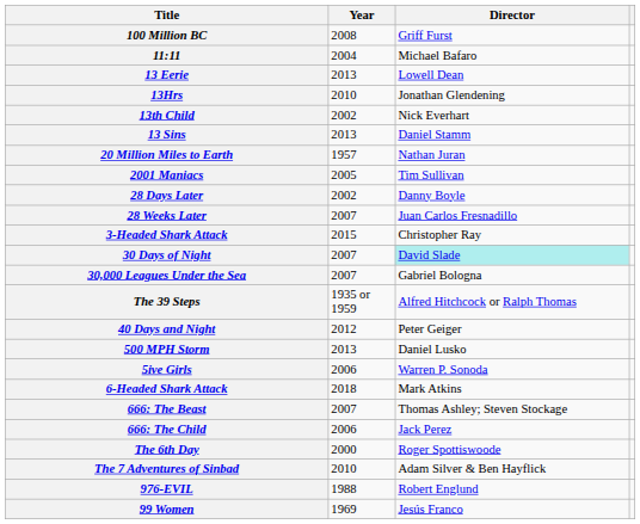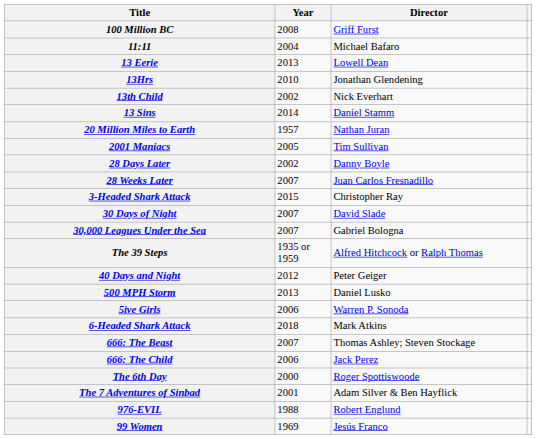13 Sins | Year: 2013 -> 2014
30 Days of Night | Director: paleturquoise background -> no background
The 7 Adventures of Sinbad | Year: 2010 -> 2001
